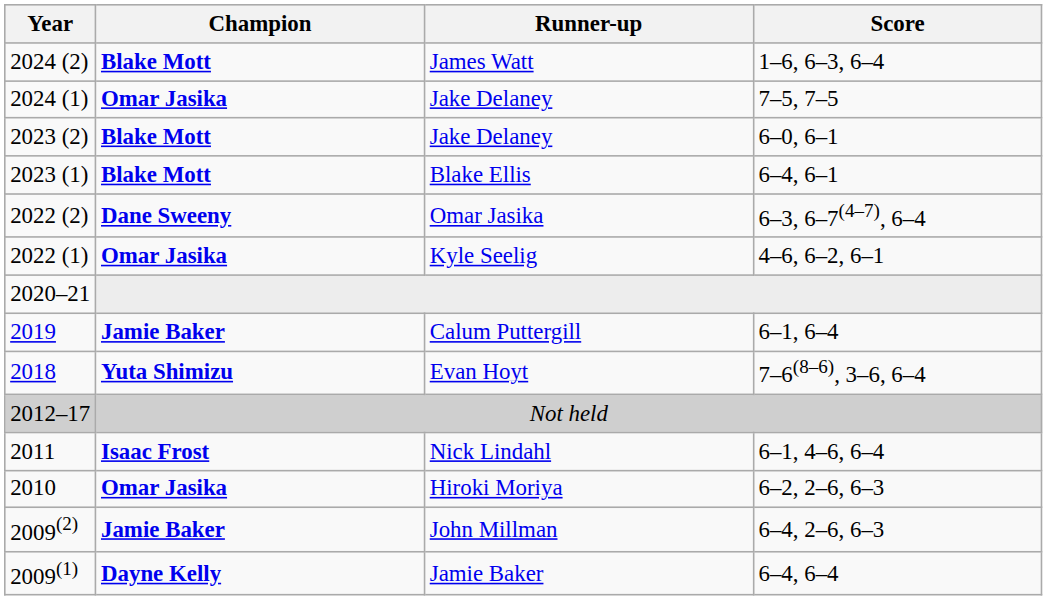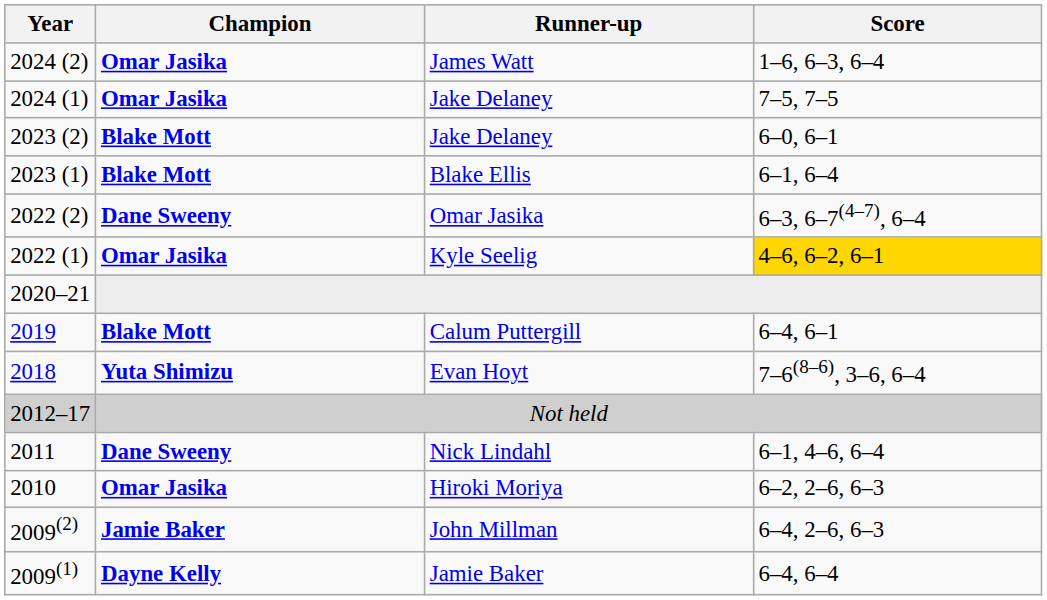James Watt | Champion: Blake Mott -> Omar Jasika
Blake Ellis | Score: 6–4, 6–1 -> 6–1, 6–4
Kyle Seelig | Score: no background -> gold background
Calum Puttergill | Champion: Jamie Baker -> Blake Mott
Calum Puttergill | Score: 6–1, 6–4 -> 6–4, 6–1
Nick Lindahl | Champion: Isaac Frost -> Dane Sweeny
